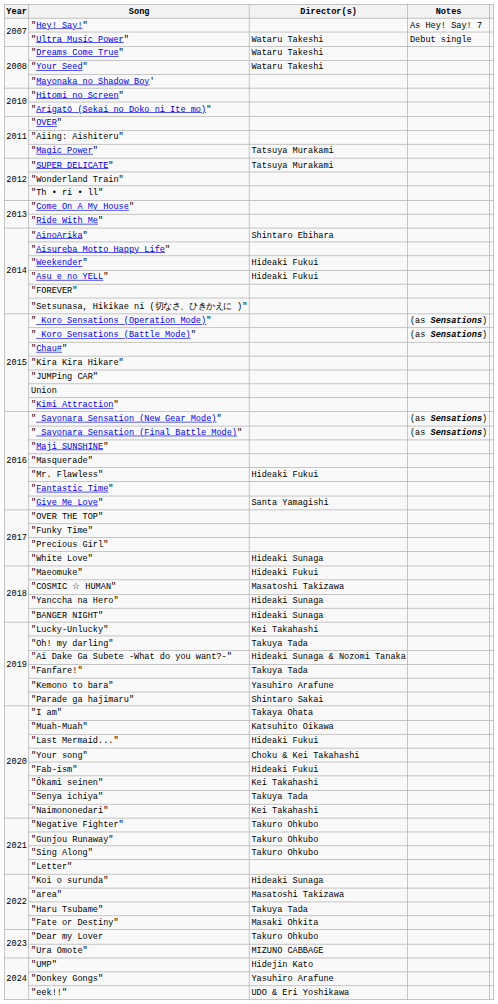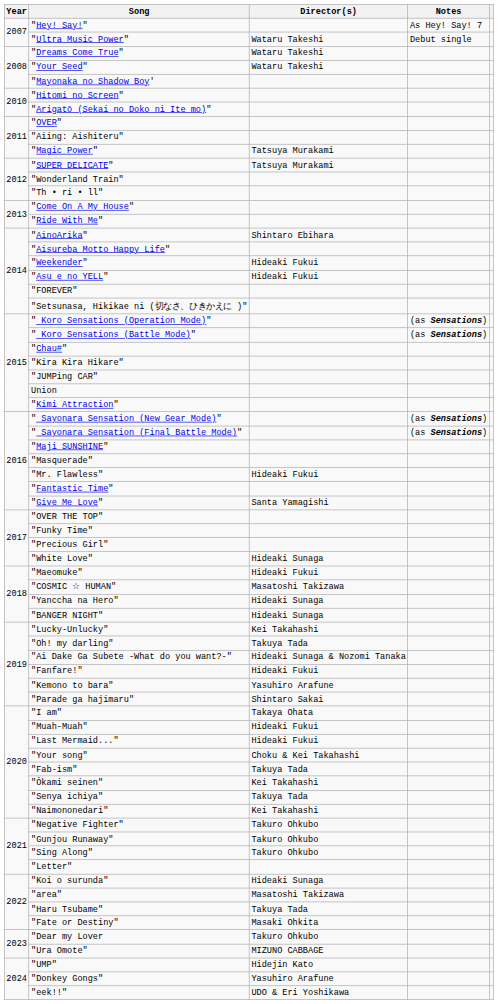"Fanfare!" | Director(s): Takuya Tada -> Hideaki Fukui
"Muah-Muah" | Director(s): Katsuhito Oikawa -> Hideaki Fukui
"Fab-ism" | Director(s): Hideaki Fukui -> Takuya Tada
